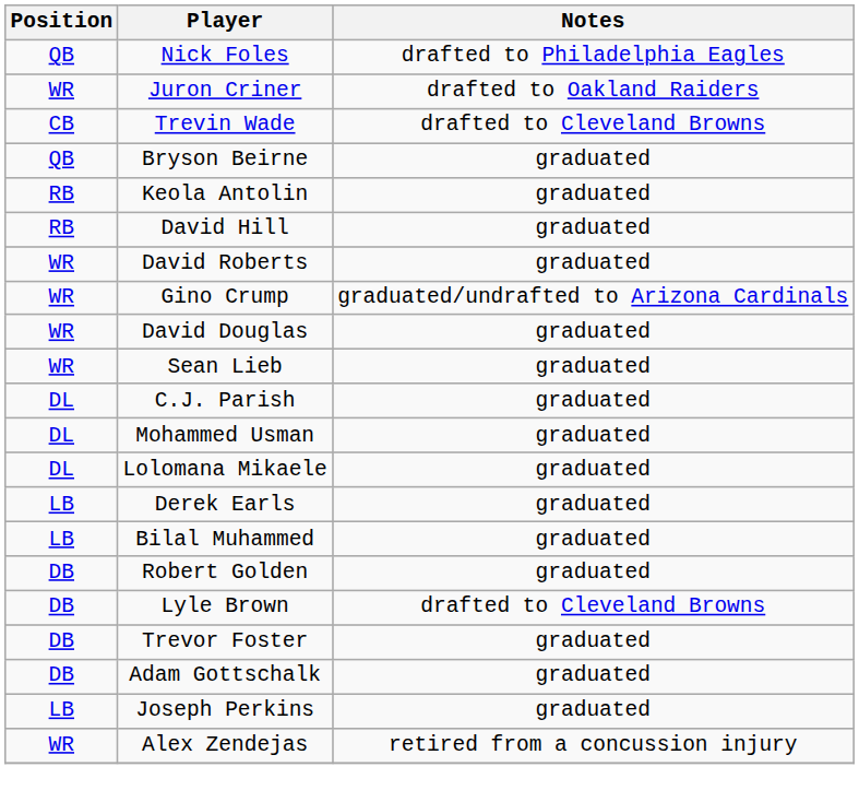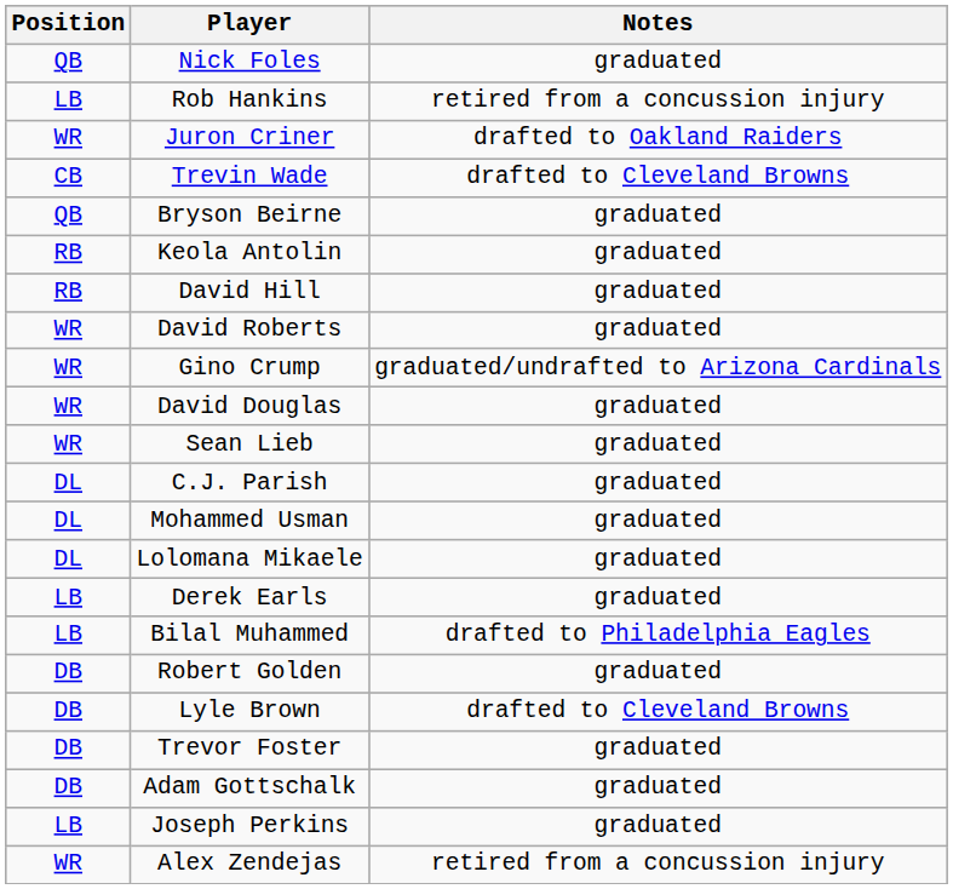Nick Foles | Notes: drafted to Philadelphia Eagles -> graduated
+ row: LB | Rob Hankins | retired from a concussion injury
Bilal Muhammed | Notes: graduated -> drafted to Philadelphia Eagles
